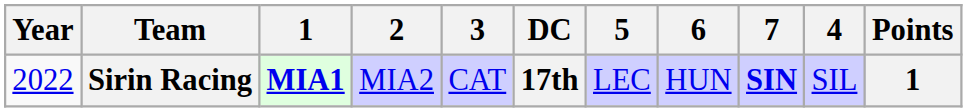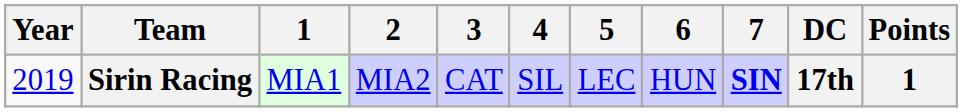columns swapped: 4 <-> DC
Sirin Racing | Year: 2022 -> 2019
Sirin Racing | 1: bold -> normal
